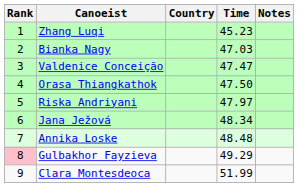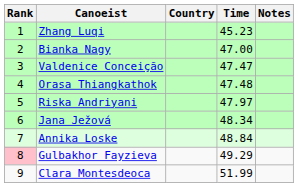Bianka Nagy | Time: 47.03 -> 47.00
Orasa Thiangkathok | Time: 47.50 -> 47.48
Annika Loske | Time: 48.48 -> 48.84
